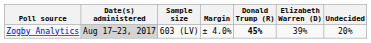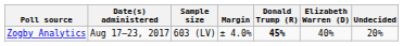Zogby Analytics | Date(s) administered: lightgrey background -> no background
Zogby Analytics | Elizabeth Warren (D): 39% -> 40%
